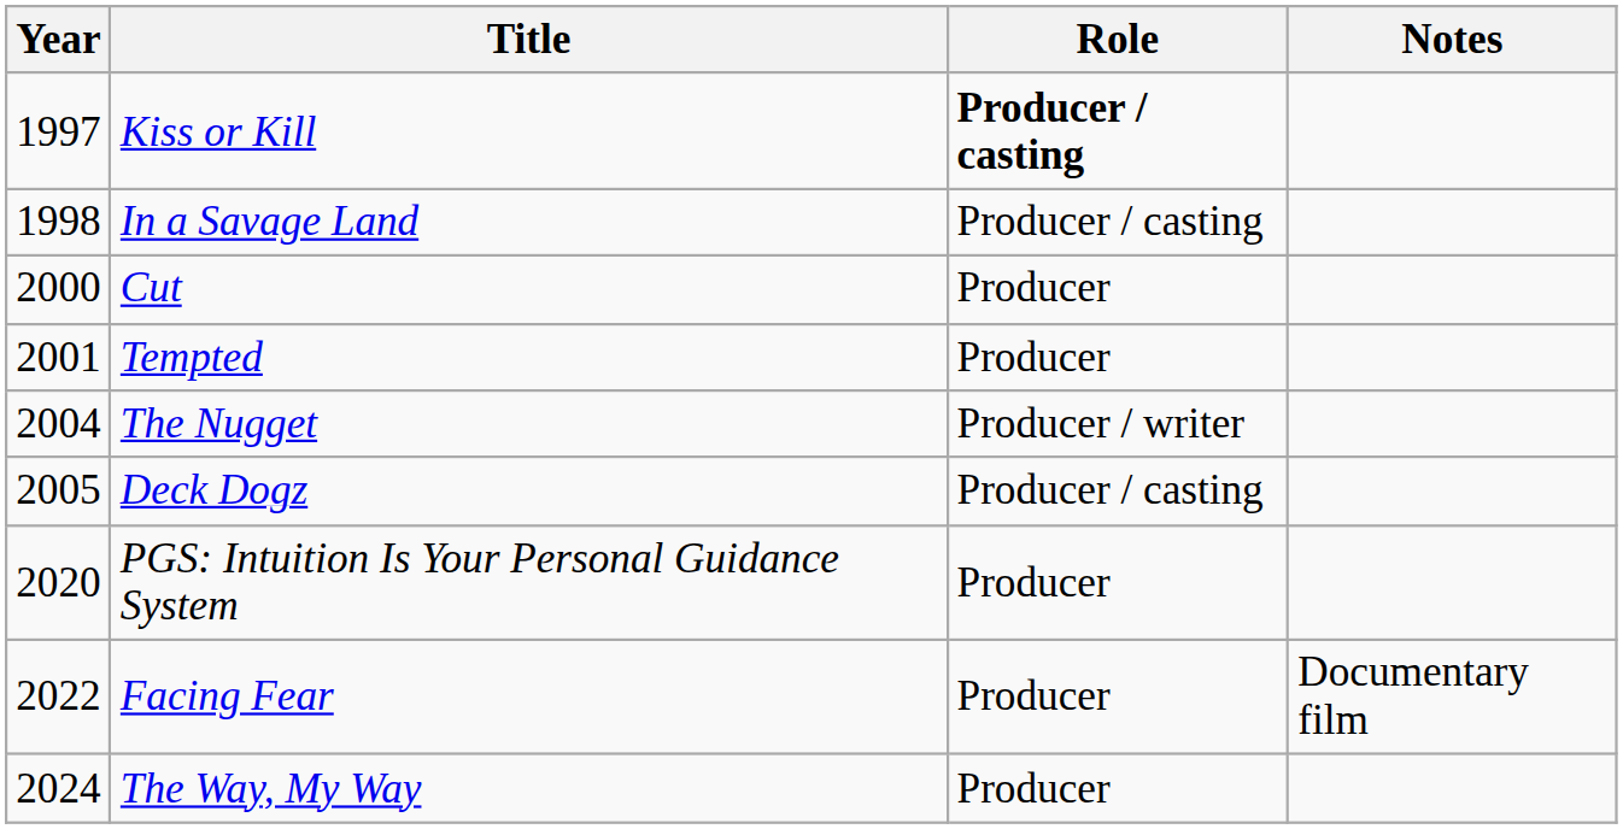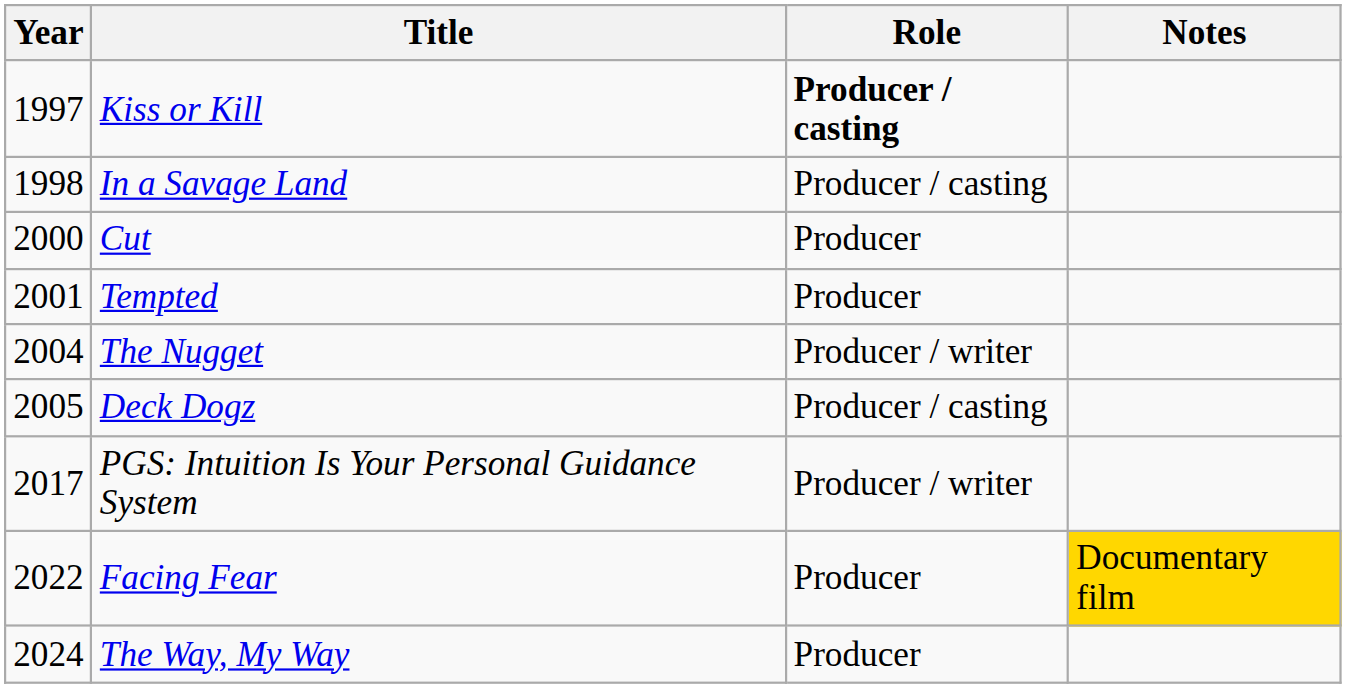PGS: Intuition Is Your Personal Guidance System | Year: 2020 -> 2017
PGS: Intuition Is Your Personal Guidance System | Role: Producer -> Producer / writer
Facing Fear | Notes: no background -> gold background
